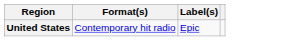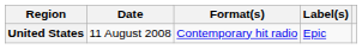+ column: Date | 11 August 2008
